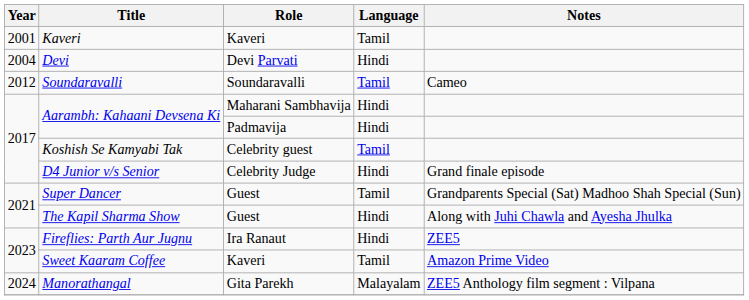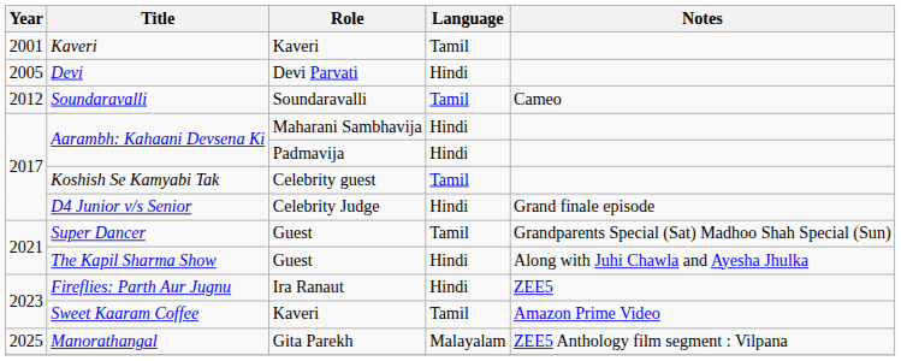Devi | Year: 2004 -> 2005
Manorathangal | Year: 2024 -> 2025
